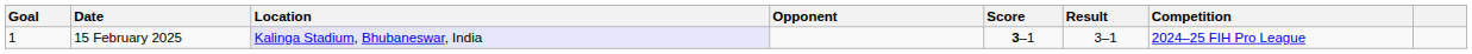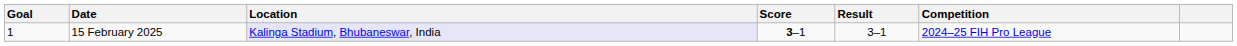- column: Opponent
